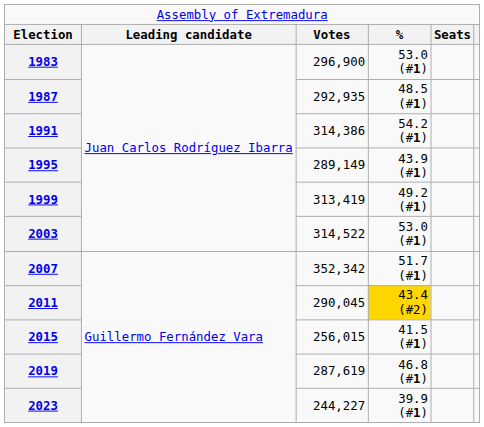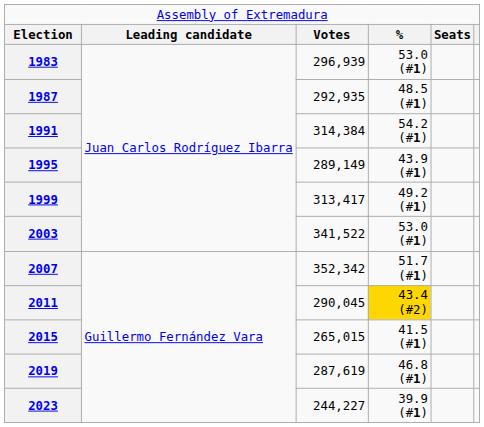1983 | column 3: 296,900 -> 296,939
1991 | column 3: 314,386 -> 314,384
1999 | column 3: 313,419 -> 313,417
2003 | column 3: 314,522 -> 341,522
2015 | column 3: 256,015 -> 265,015
